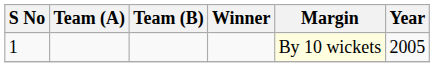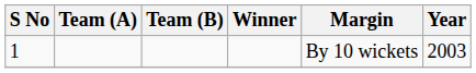1 | Margin: lightyellow background -> no background
1 | Year: 2005 -> 2003
